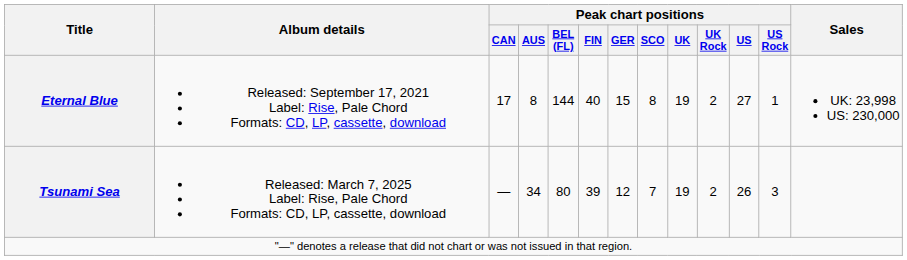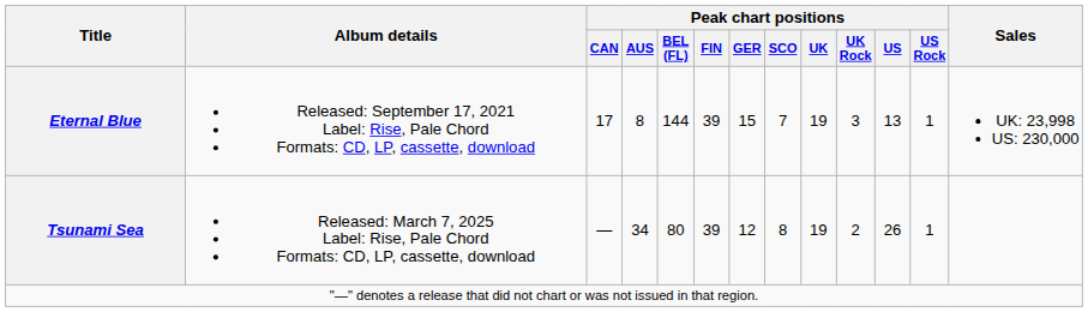Eternal Blue | Peak chart positions / FIN: 40 -> 39
Eternal Blue | Peak chart positions / SCO: 8 -> 7
Eternal Blue | Peak chart positions / UK Rock: 2 -> 3
Eternal Blue | Peak chart positions / US: 27 -> 13
Tsunami Sea | Peak chart positions / SCO: 7 -> 8
Tsunami Sea | Peak chart positions / US Rock: 3 -> 1
